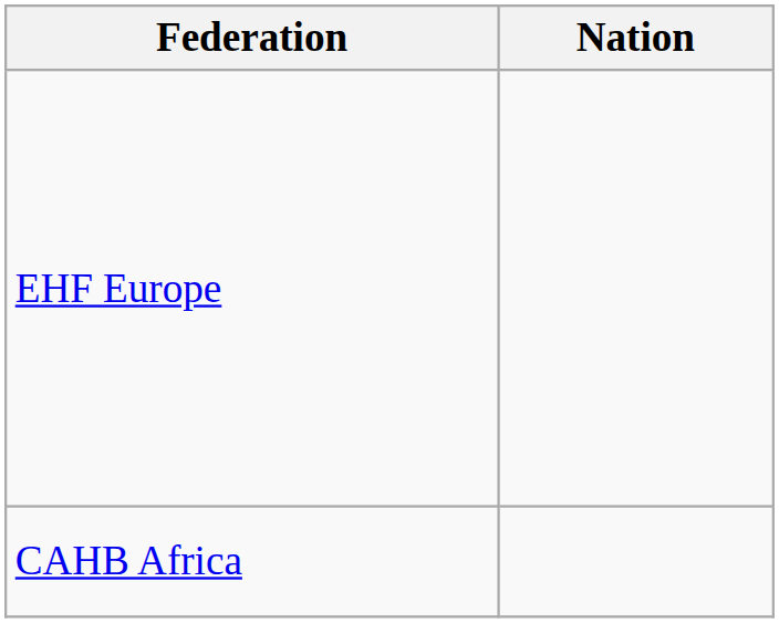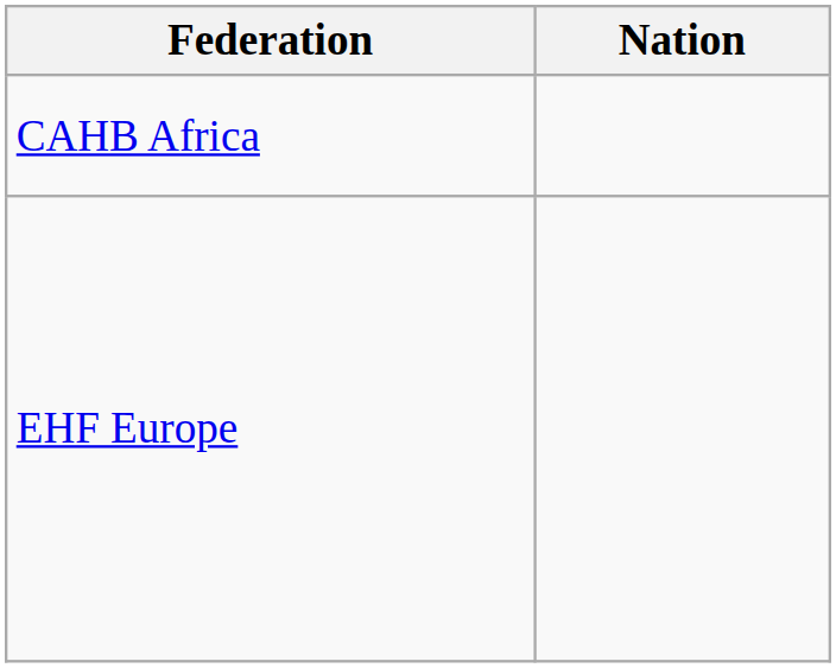rows swapped: CAHB Africa <-> EHF Europe
